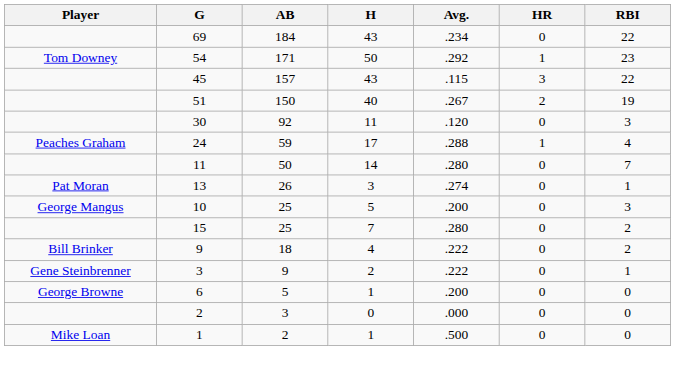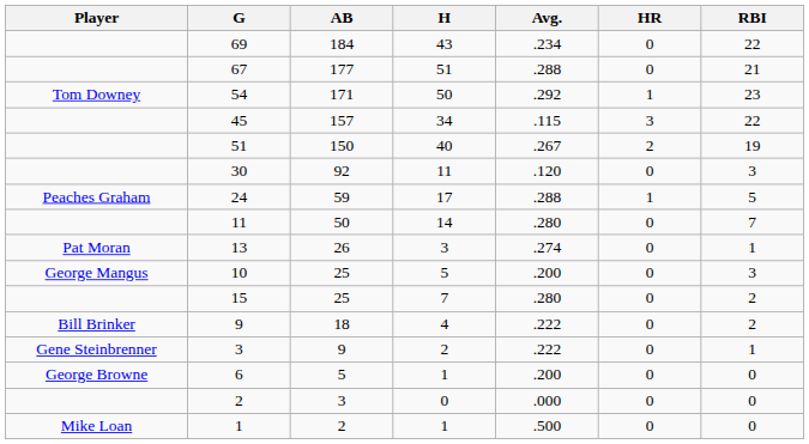+ row: 67 | 177 | 51 | .288 | 0 | 21
45 | H: 43 -> 34
24 | RBI: 4 -> 5
